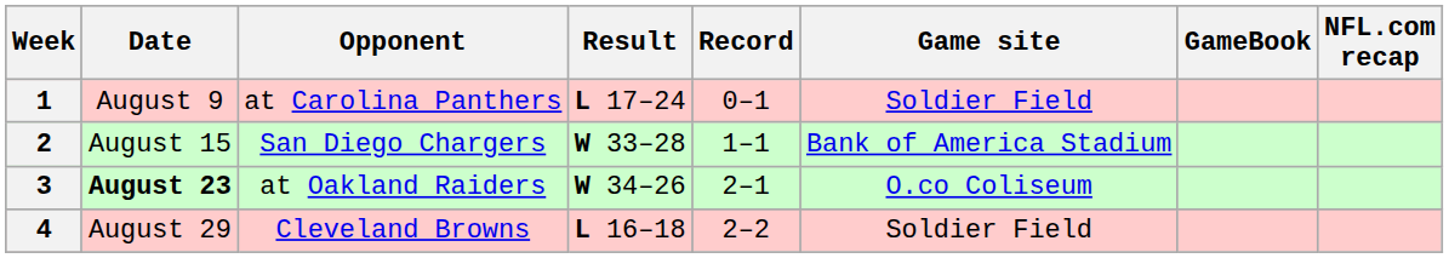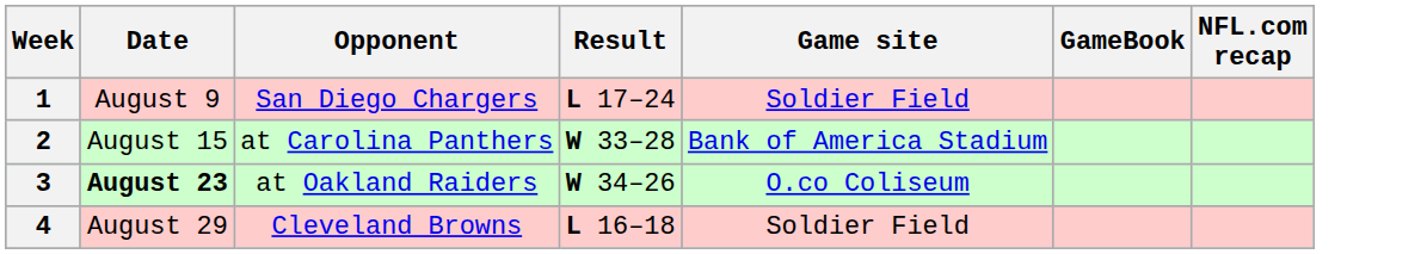- column: Record | 0–1 | 1–1 | 2–1 | 2–2
1 | Opponent: at Carolina Panthers -> San Diego Chargers
2 | Opponent: San Diego Chargers -> at Carolina Panthers
